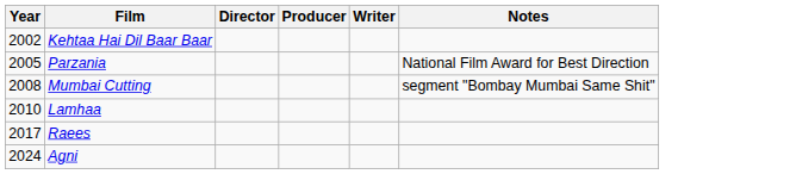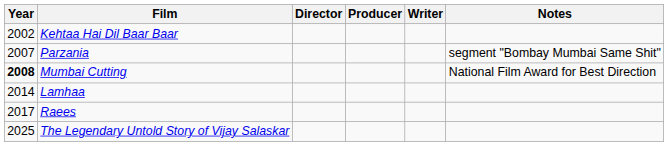Parzania | Year: 2005 -> 2007
Parzania | Notes: National Film Award for Best Direction -> segment "Bombay Mumbai Same Shit"
Mumbai Cutting | Year: normal -> bold
Mumbai Cutting | Notes: segment "Bombay Mumbai Same Shit" -> National Film Award for Best Direction
Lamhaa | Year: 2010 -> 2014
- row: 2024 | Agni
+ row: 2025 | The Legendary Untold Story of Vijay Salaskar
